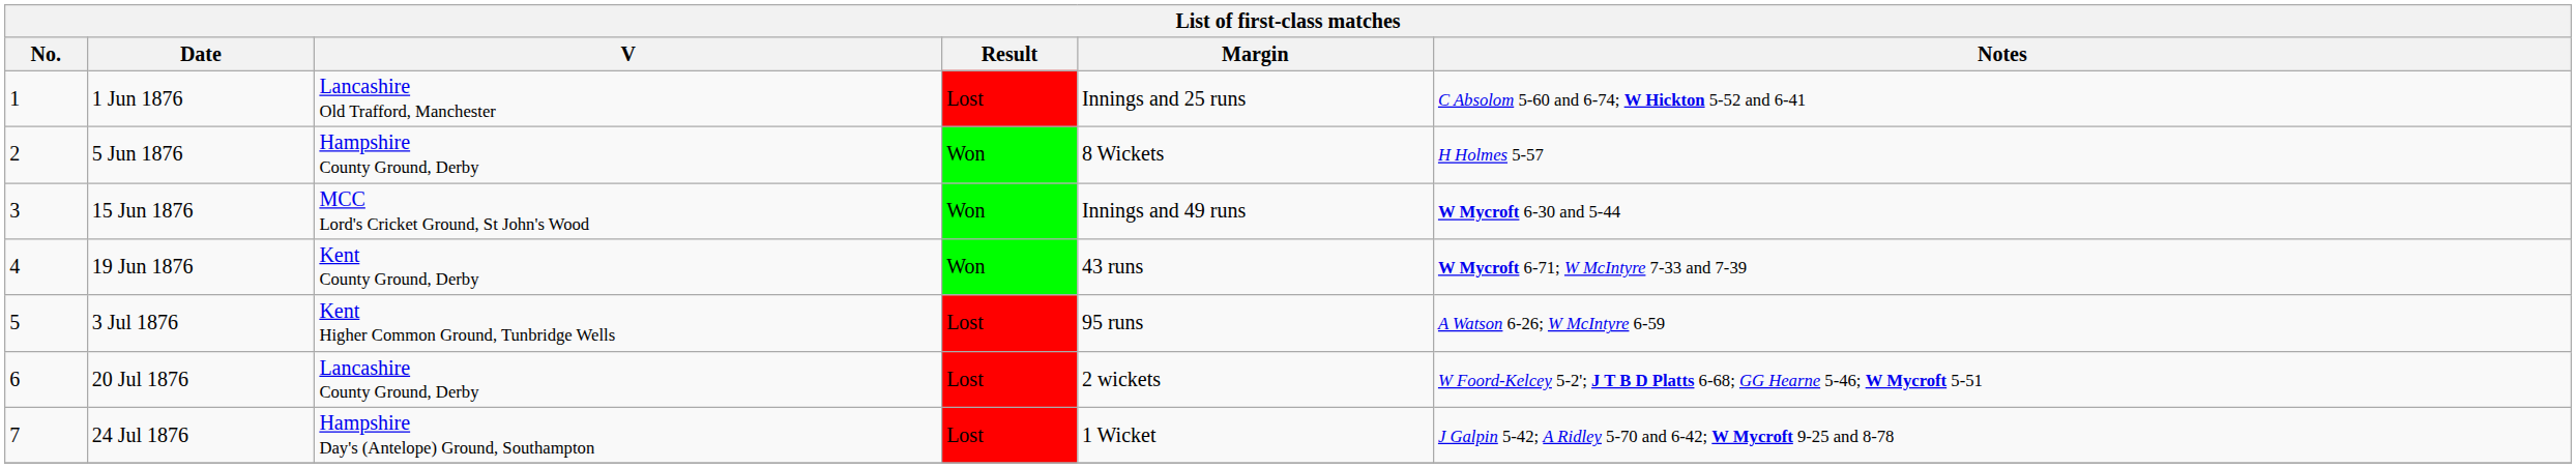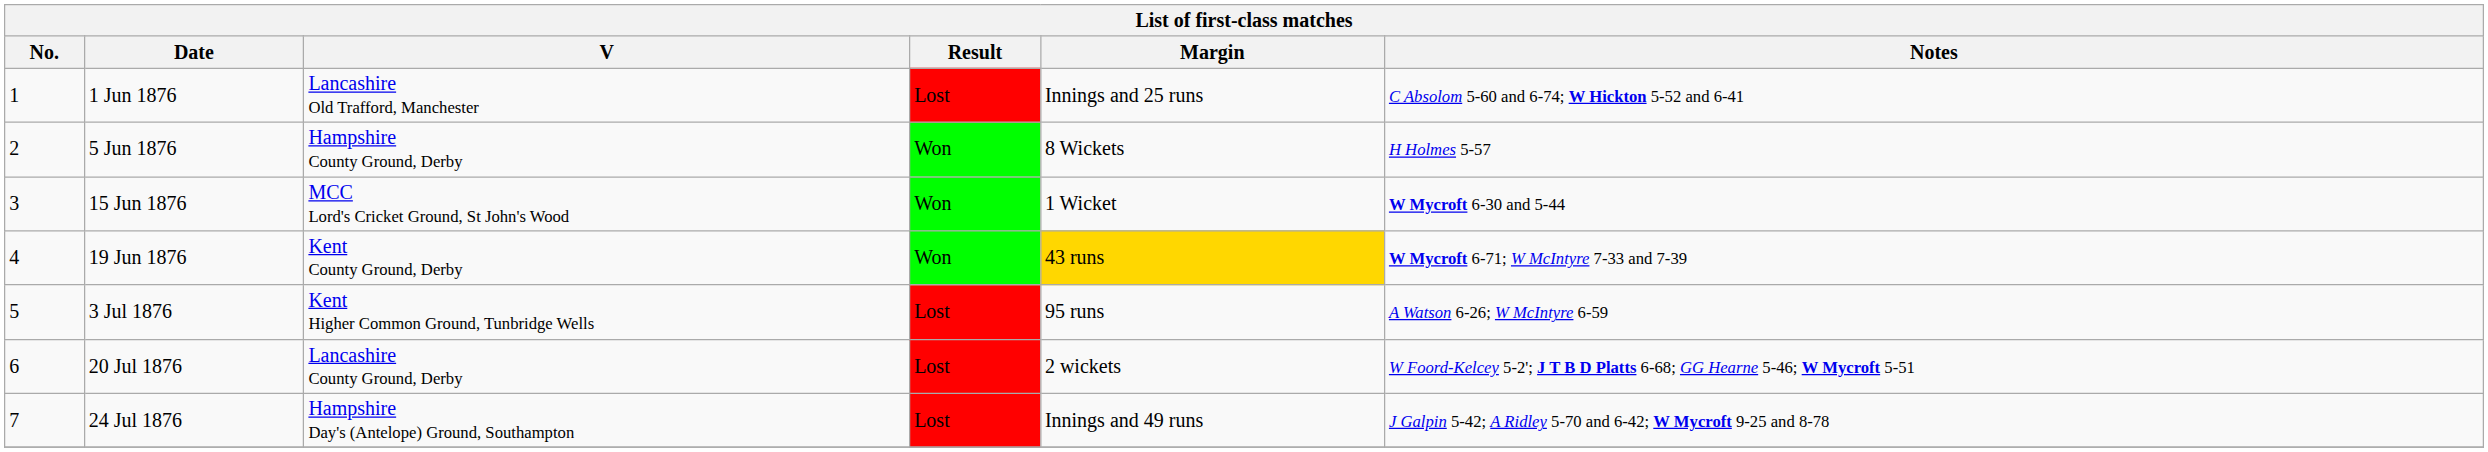15 Jun 1876 | Margin: Innings and 49 runs -> 1 Wicket
19 Jun 1876 | Margin: no background -> gold background
24 Jul 1876 | Margin: 1 Wicket -> Innings and 49 runs
